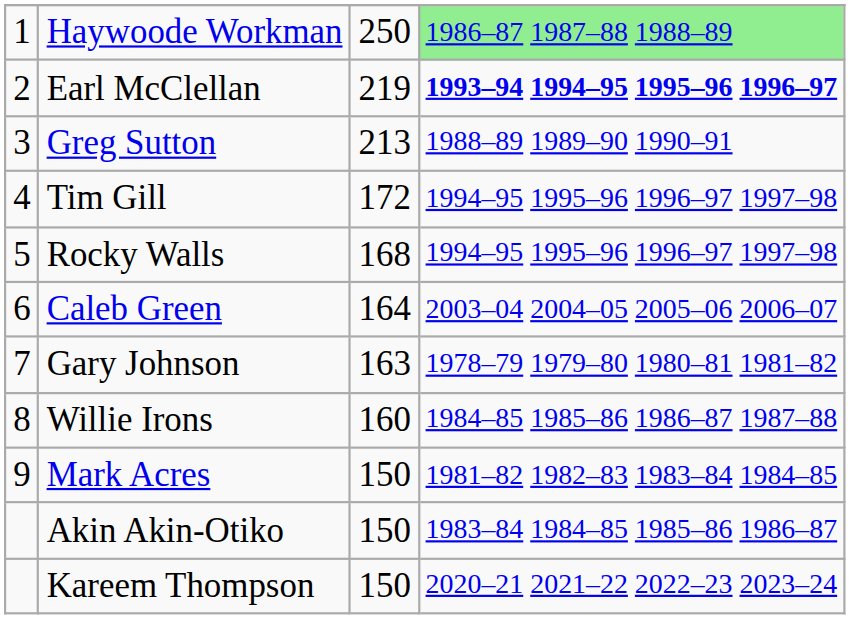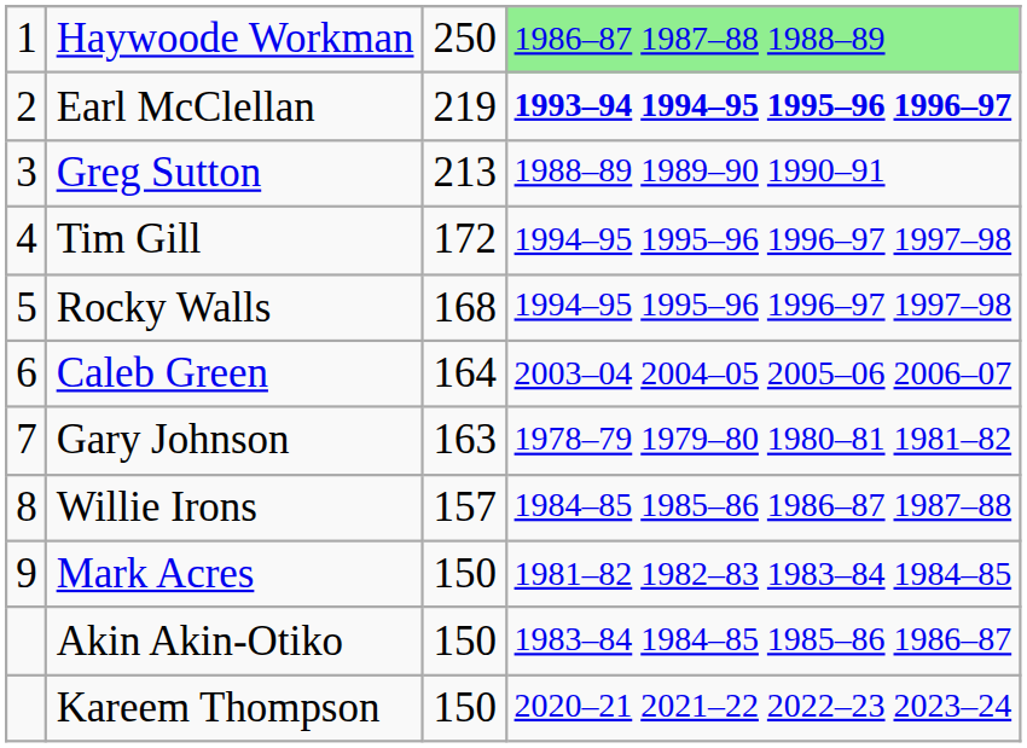Willie Irons | column 3: 160 -> 157
